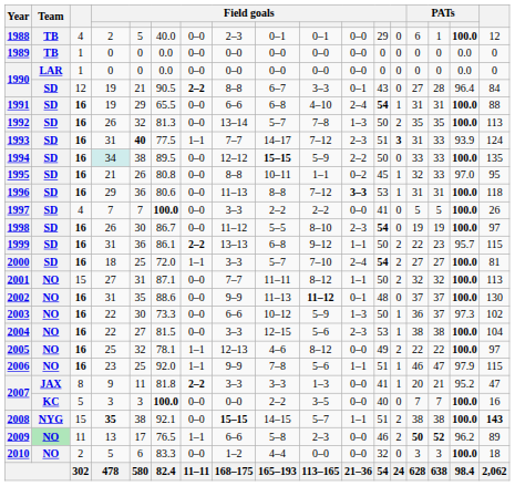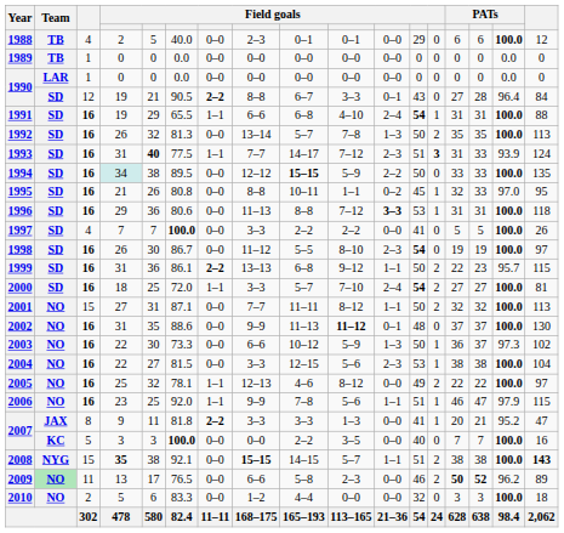1988 | column 15: 1 -> 6
1991 | column 7: 0–0 -> 1–1
2009 | column 7: 1–1 -> 0–0
